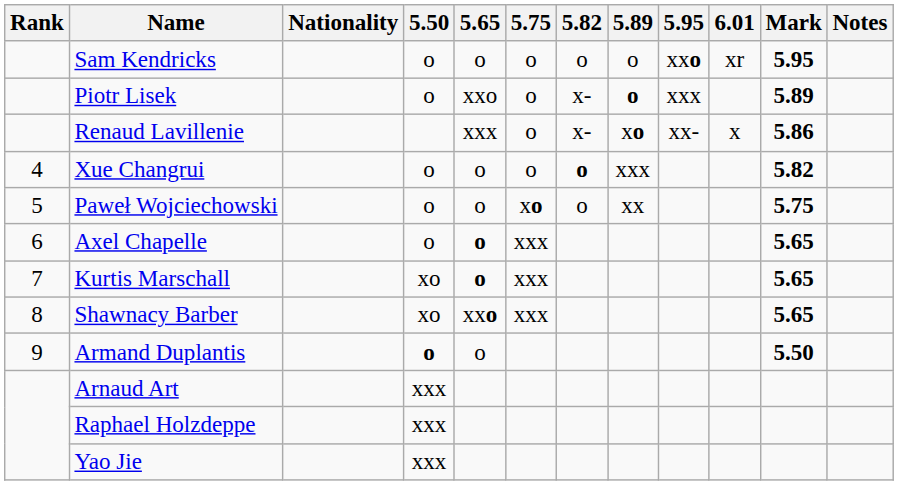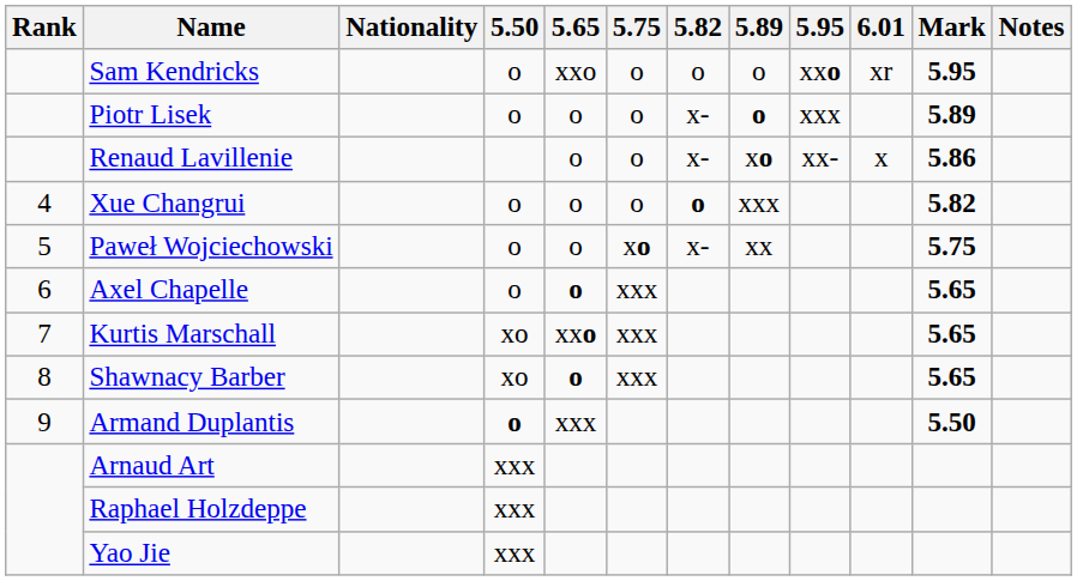Sam Kendricks | 5.65: o -> xxo
Piotr Lisek | 5.65: xxo -> o
Renaud Lavillenie | 5.65: xxx -> o
Paweł Wojciechowski | 5.82: o -> x-
Kurtis Marschall | 5.65: o -> xxo
Shawnacy Barber | 5.65: xxo -> o
Armand Duplantis | 5.65: o -> xxx
